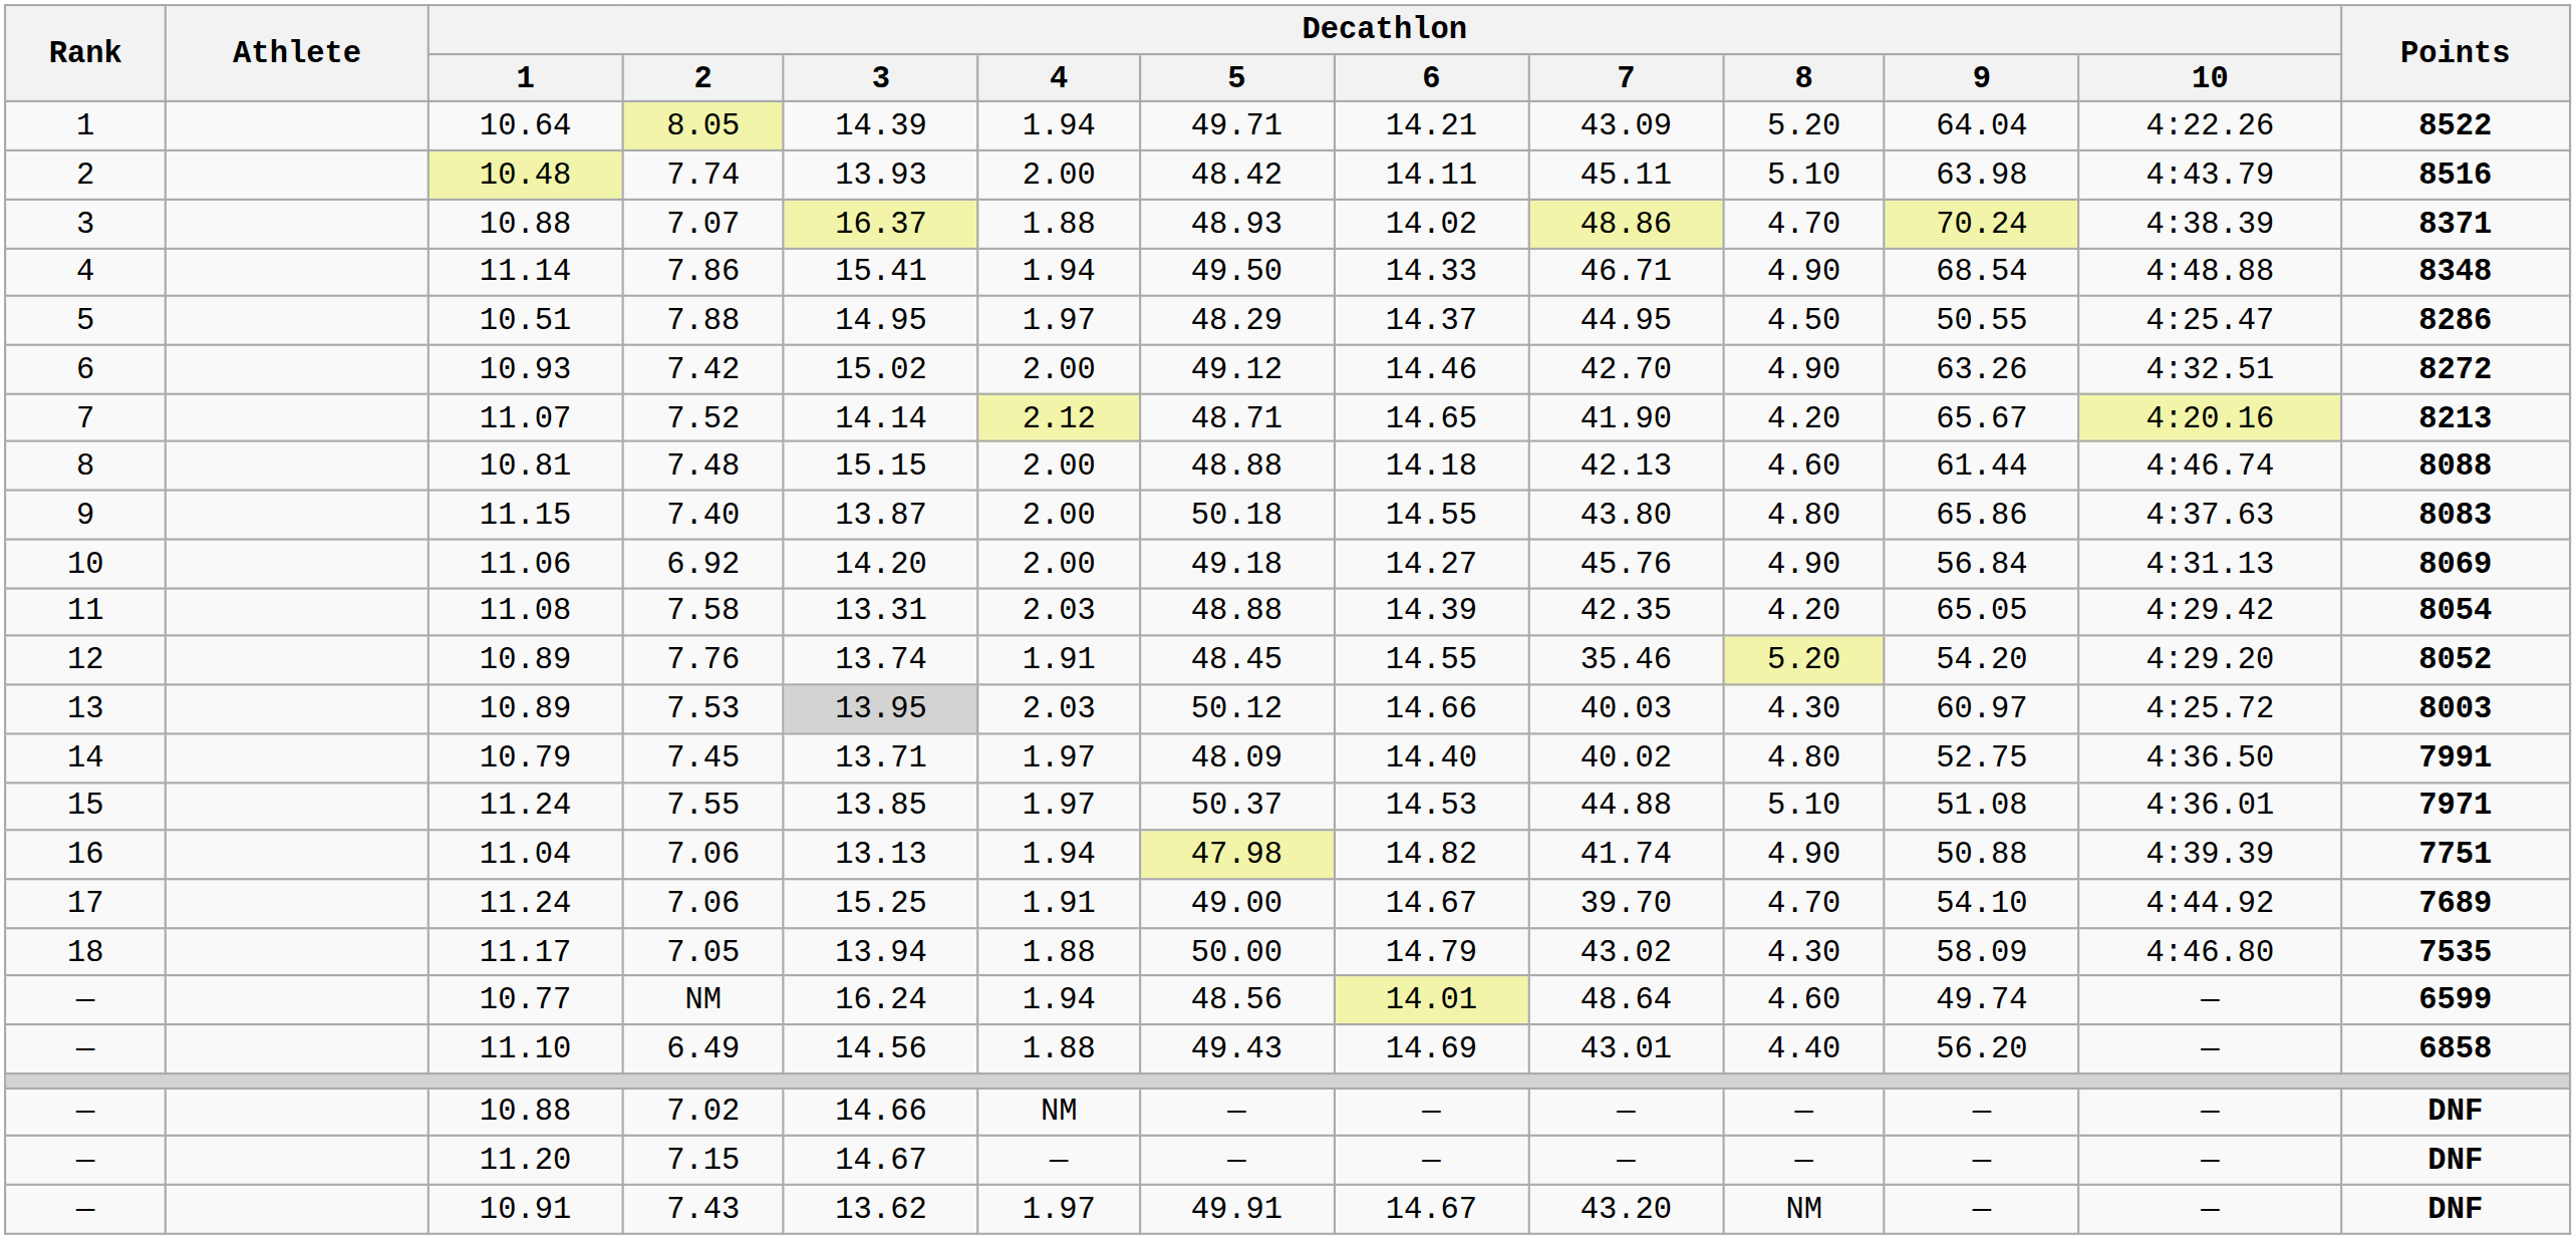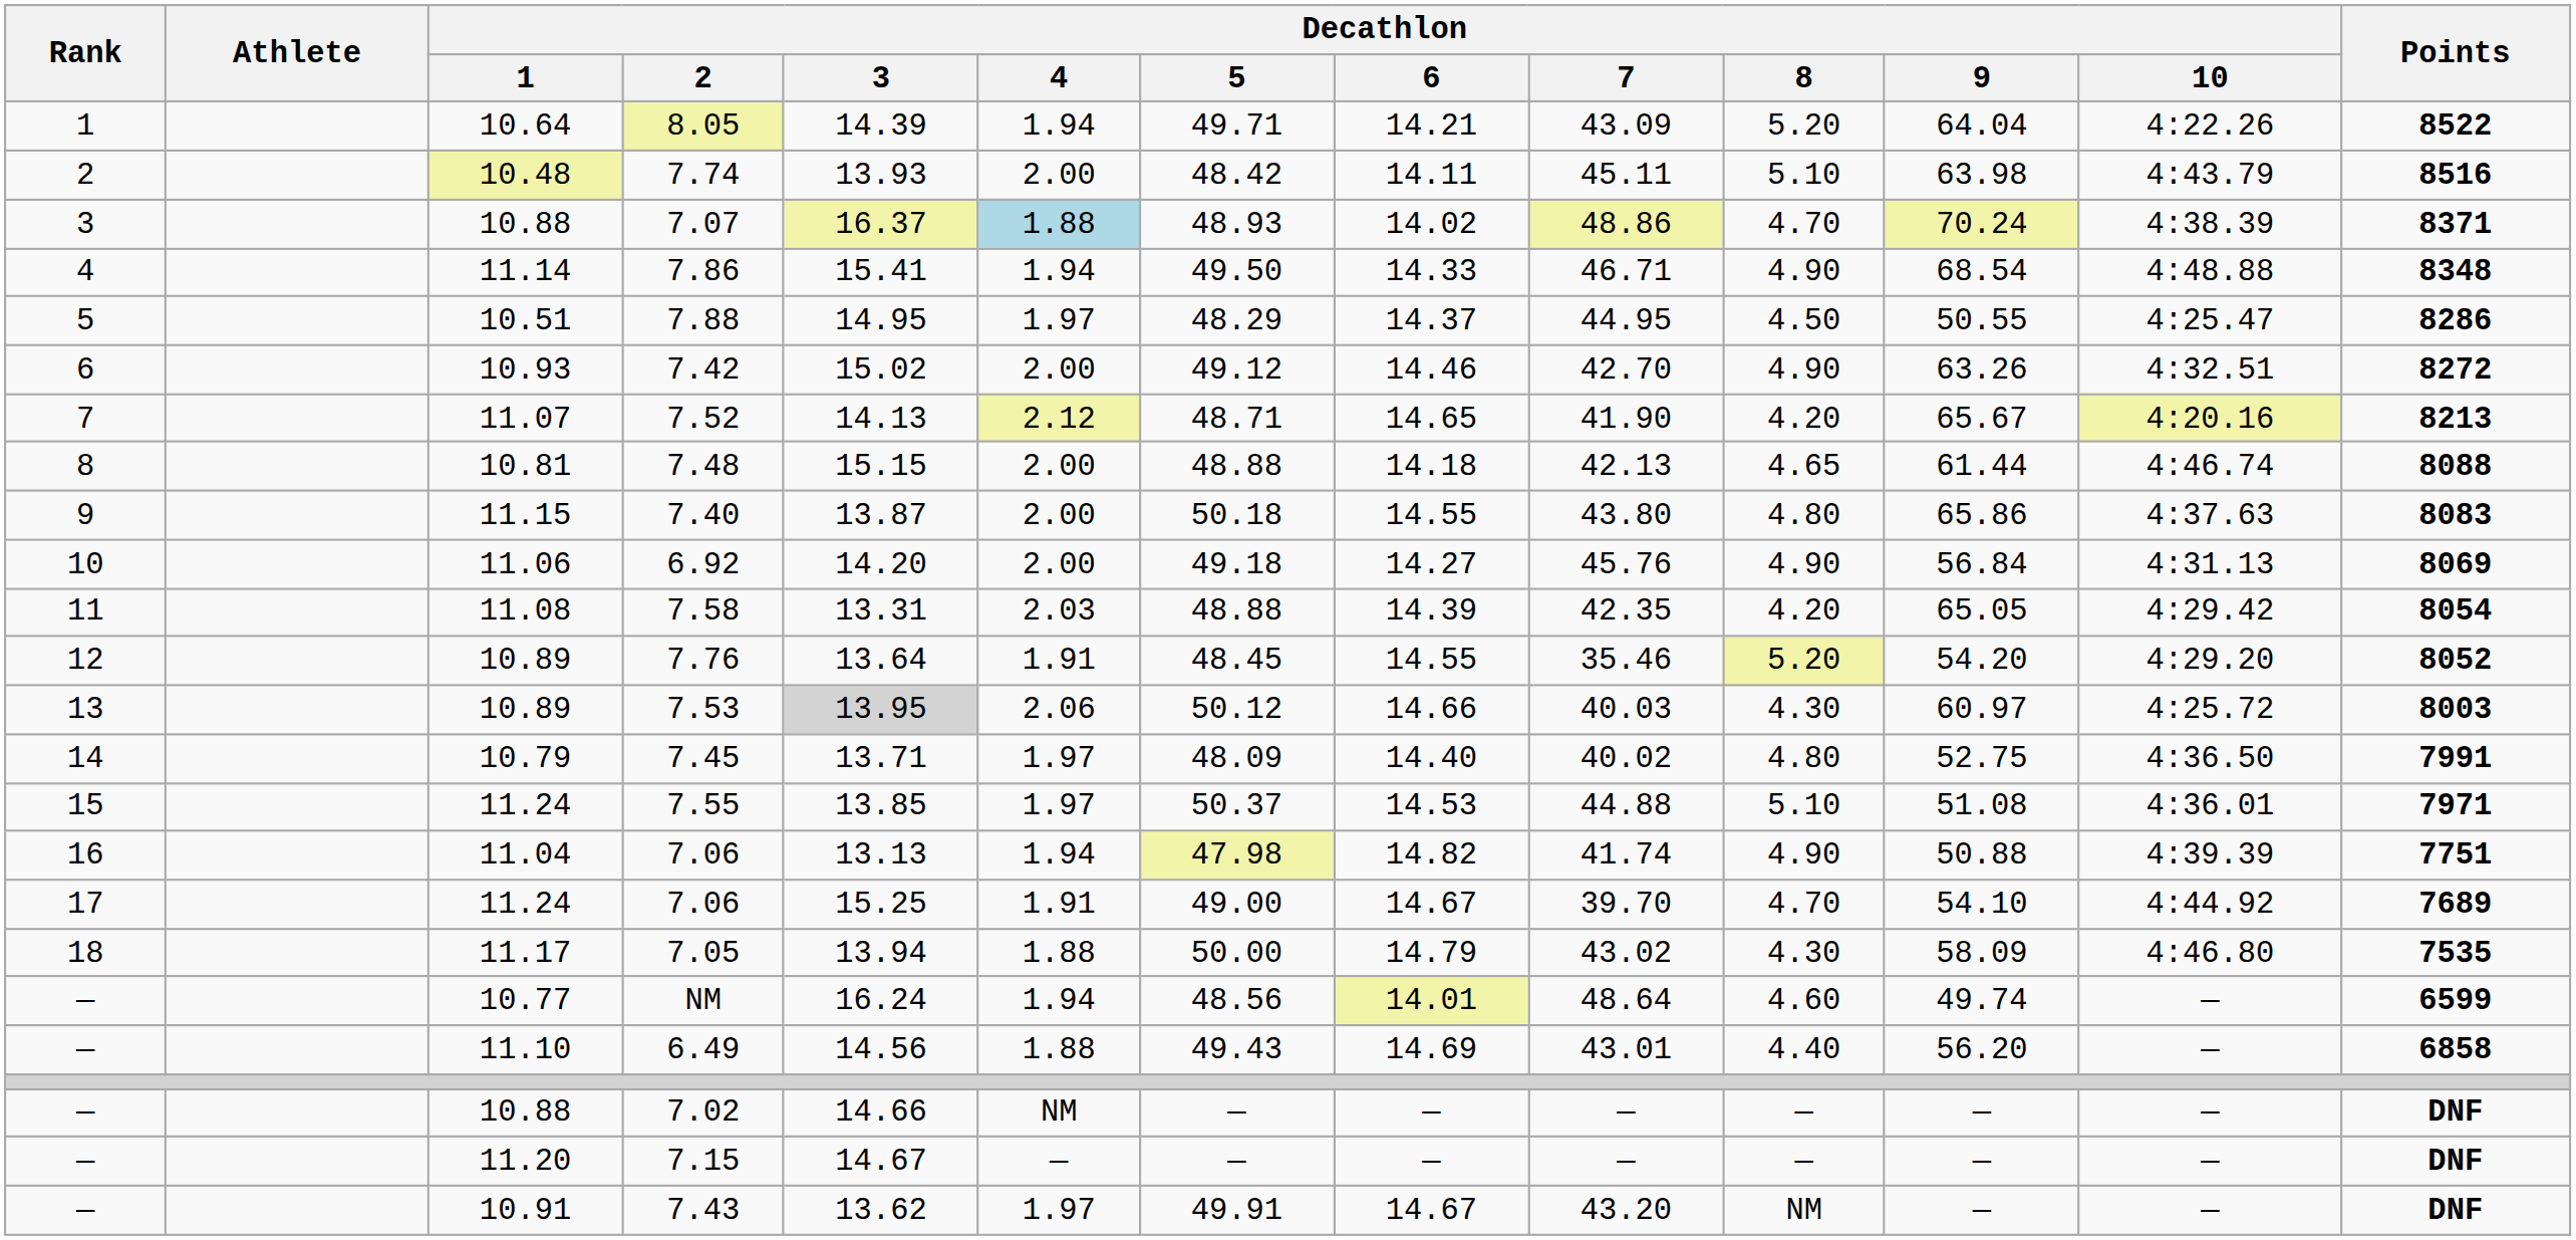7.07 | Decathlon / 4: no background -> lightblue background
7.52 | Decathlon / 3: 14.14 -> 14.13
7.48 | Decathlon / 8: 4.60 -> 4.65
7.76 | Decathlon / 3: 13.74 -> 13.64
7.53 | Decathlon / 4: 2.03 -> 2.06
